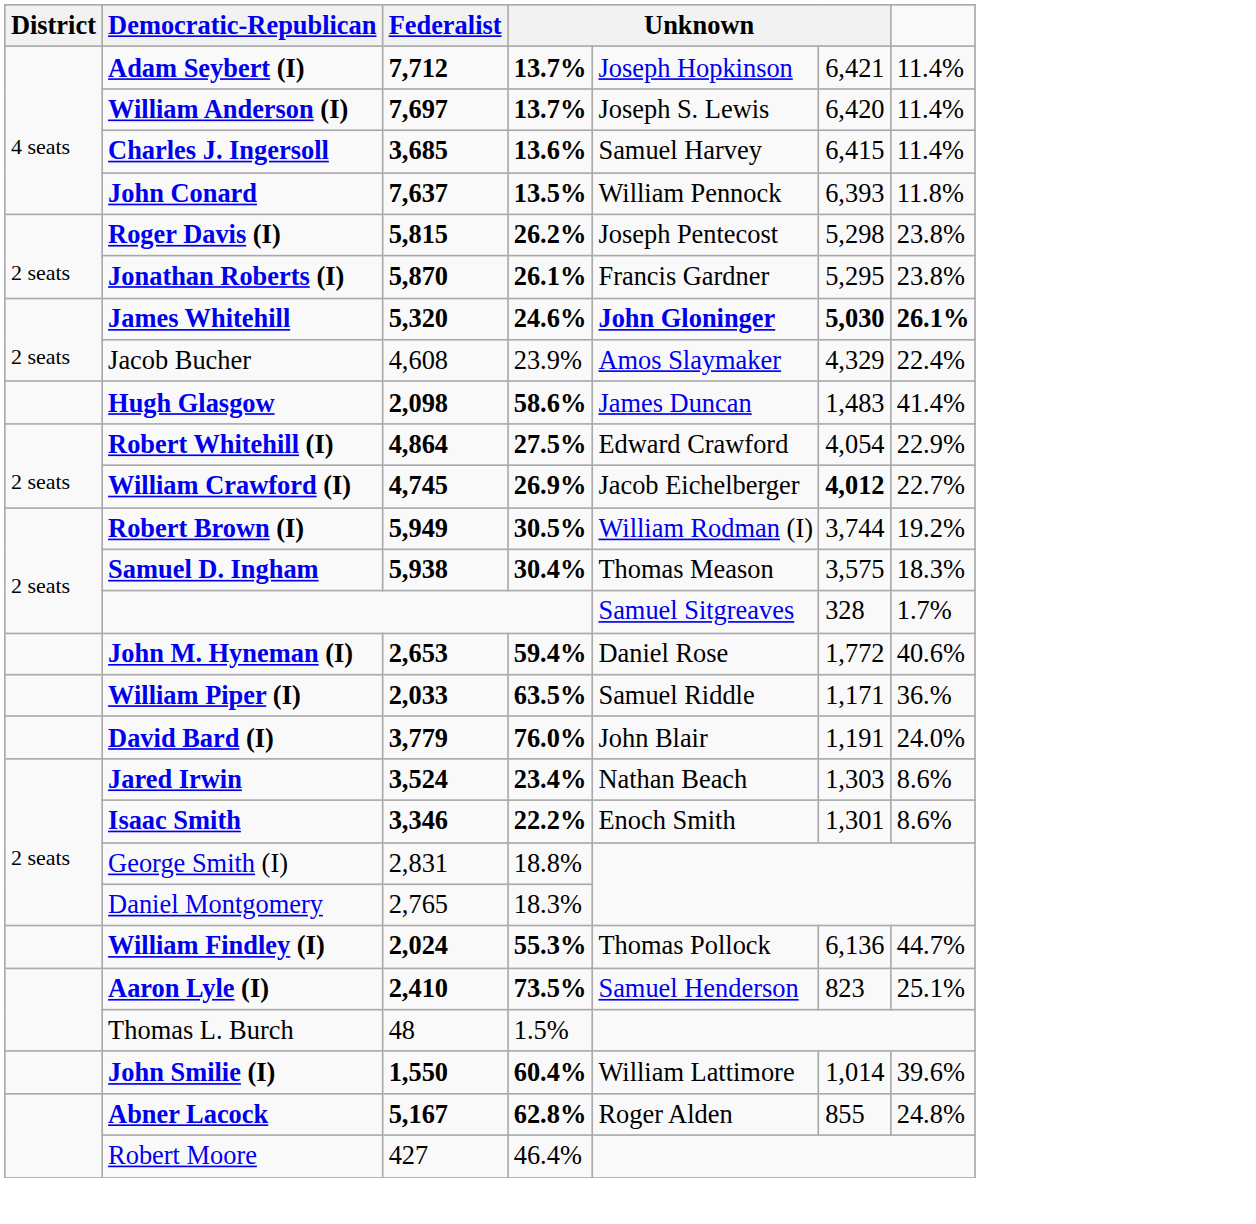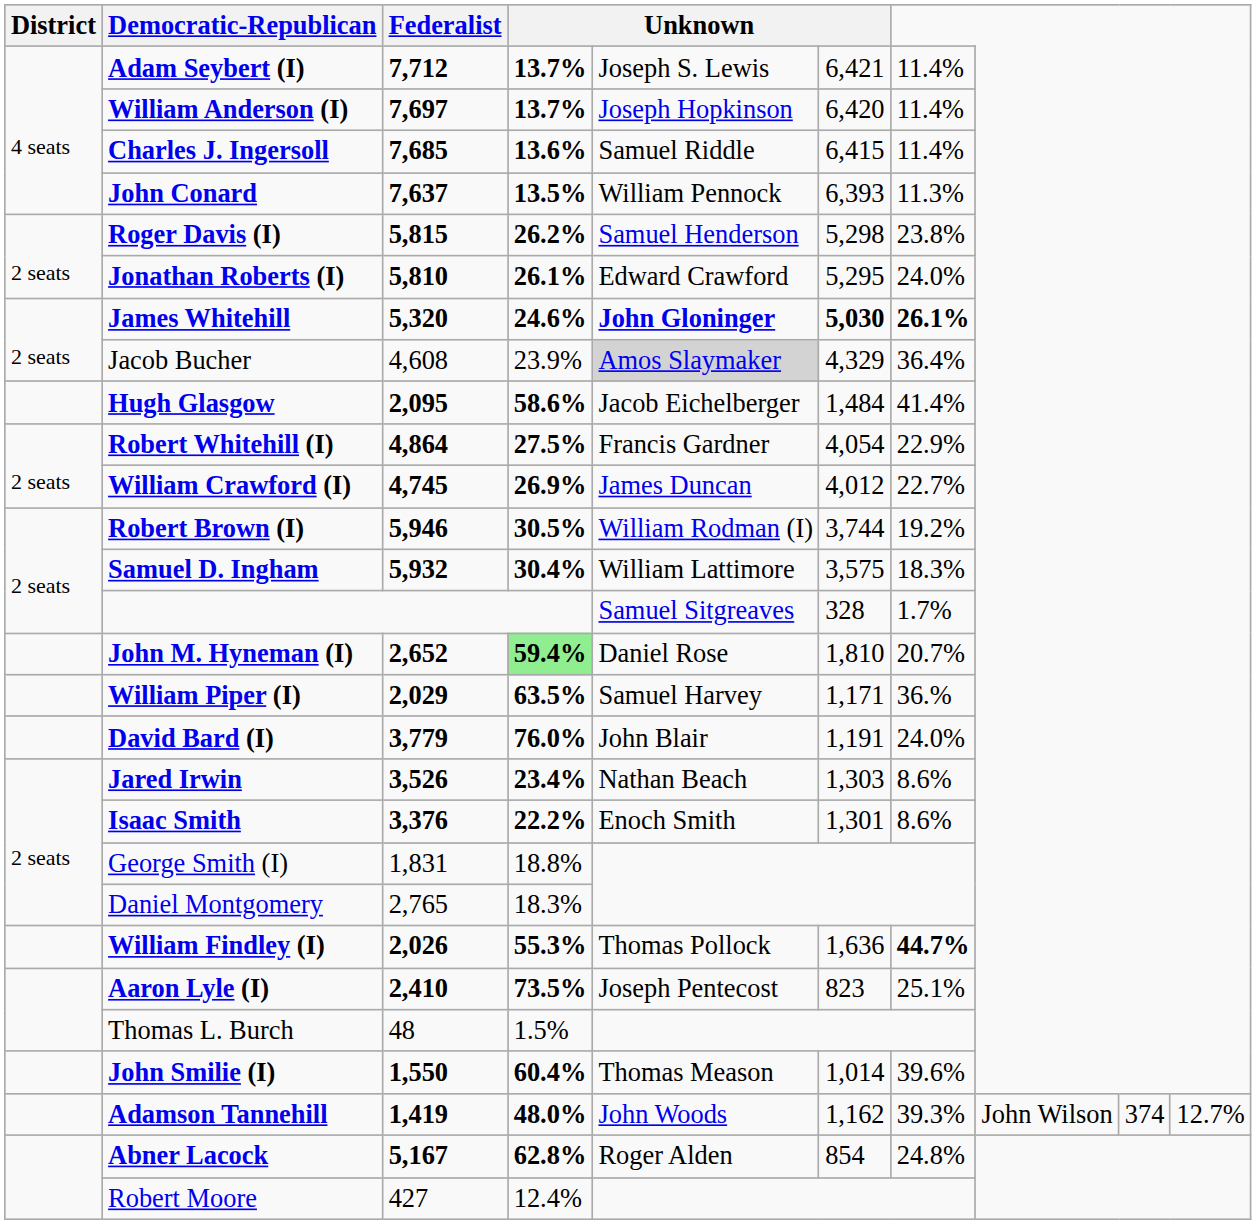Adam Seybert (I) | column 5: Joseph Hopkinson -> Joseph S. Lewis
William Anderson (I) | column 5: Joseph S. Lewis -> Joseph Hopkinson
Charles J. Ingersoll | Federalist: 3,685 -> 7,685
Charles J. Ingersoll | column 5: Samuel Harvey -> Samuel Riddle
John Conard | column 7: 11.8% -> 11.3%
Roger Davis (I) | column 5: Joseph Pentecost -> Samuel Henderson
Jonathan Roberts (I) | Federalist: 5,870 -> 5,810
Jonathan Roberts (I) | column 5: Francis Gardner -> Edward Crawford
Jonathan Roberts (I) | column 7: 23.8% -> 24.0%
Jacob Bucher | column 5: no background -> lightgrey background
Jacob Bucher | column 7: 22.4% -> 36.4%
Hugh Glasgow | Federalist: 2,098 -> 2,095
Hugh Glasgow | column 5: James Duncan -> Jacob Eichelberger
Hugh Glasgow | column 6: 1,483 -> 1,484
Robert Whitehill (I) | column 5: Edward Crawford -> Francis Gardner
William Crawford (I) | column 5: Jacob Eichelberger -> James Duncan
William Crawford (I) | column 6: bold -> normal
Robert Brown (I) | Federalist: 5,949 -> 5,946
Samuel D. Ingham | Federalist: 5,938 -> 5,932
Samuel D. Ingham | column 5: Thomas Meason -> William Lattimore
John M. Hyneman (I) | Federalist: 2,653 -> 2,652
John M. Hyneman (I) | column 4: no background -> lightgreen background
John M. Hyneman (I) | column 6: 1,772 -> 1,810
John M. Hyneman (I) | column 7: 40.6% -> 20.7%
William Piper (I) | Federalist: 2,033 -> 2,029
William Piper (I) | column 5: Samuel Riddle -> Samuel Harvey
Jared Irwin | Federalist: 3,524 -> 3,526
Isaac Smith | Federalist: 3,346 -> 3,376
George Smith (I) | Federalist: 2,831 -> 1,831
William Findley (I) | Federalist: 2,024 -> 2,026
William Findley (I) | column 6: 6,136 -> 1,636
William Findley (I) | column 7: normal -> bold
Aaron Lyle (I) | column 5: Samuel Henderson -> Joseph Pentecost
John Smilie (I) | column 5: William Lattimore -> Thomas Meason
+ row: Adamson Tannehill | 1,419 | 48.0% | John Woods | 1,162 | 39.3% | John Wilson | 374 | 12.7%
Abner Lacock | column 6: 855 -> 854
Robert Moore | column 4: 46.4% -> 12.4%
